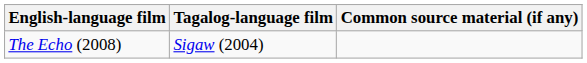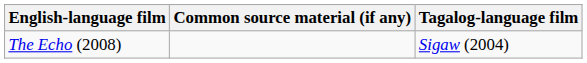columns swapped: Tagalog-language film <-> Common source material (if any)
